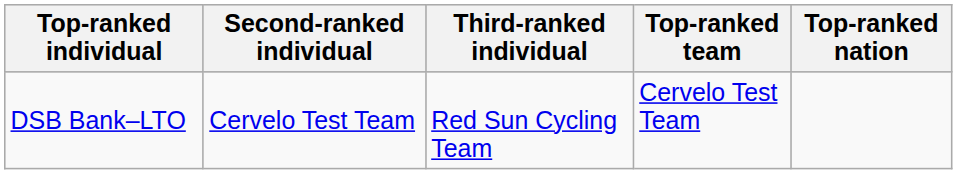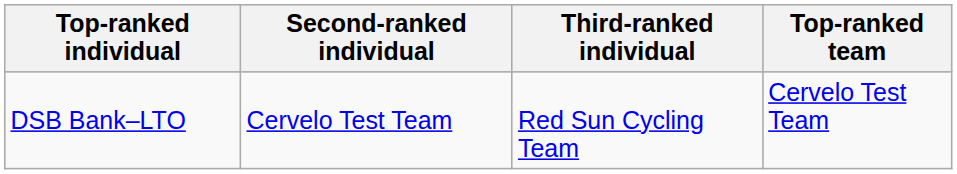- column: Top-ranked nation
